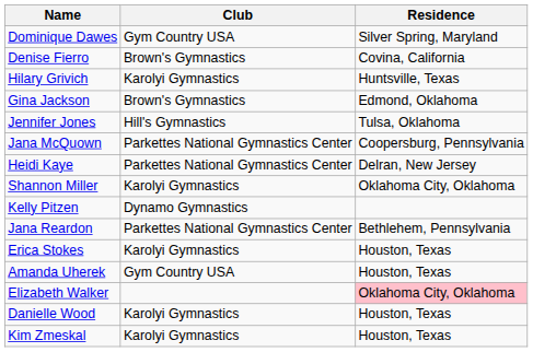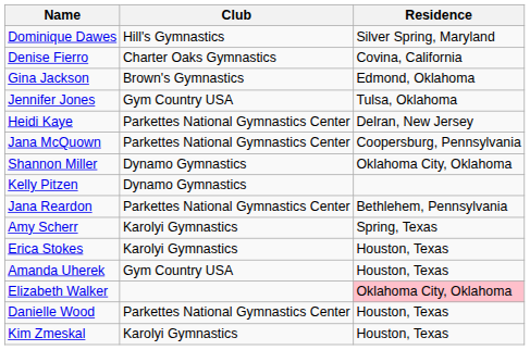Dominique Dawes | Club: Gym Country USA -> Hill's Gymnastics
Denise Fierro | Club: Brown's Gymnastics -> Charter Oaks Gymnastics
- row: Hilary Grivich | Karolyi Gymnastics | Huntsville, Texas
Jennifer Jones | Club: Hill's Gymnastics -> Gym Country USA
rows swapped: Heidi Kaye <-> Jana McQuown
Shannon Miller | Club: Karolyi Gymnastics -> Dynamo Gymnastics
+ row: Amy Scherr | Karolyi Gymnastics | Spring, Texas
Danielle Wood | Club: Karolyi Gymnastics -> Parkettes National Gymnastics Center
